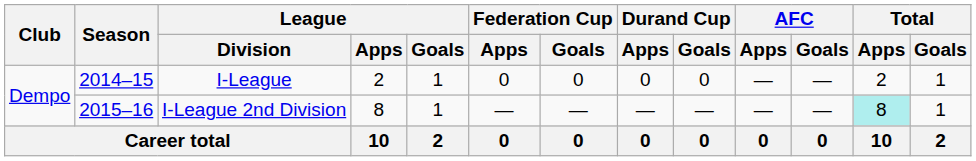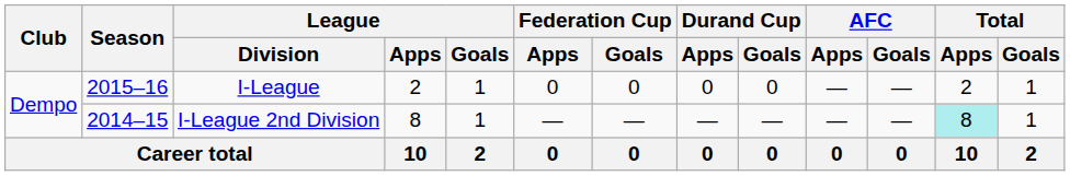I-League | Season: 2014–15 -> 2015–16
I-League 2nd Division | Season: 2015–16 -> 2014–15
